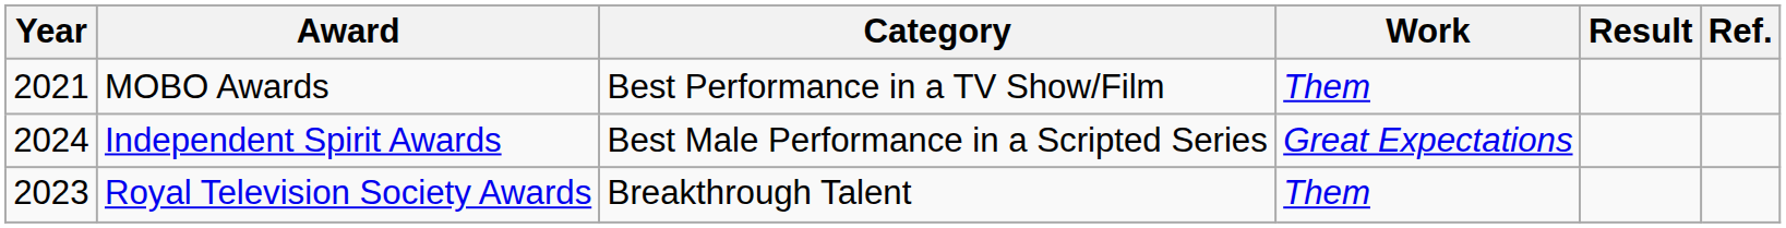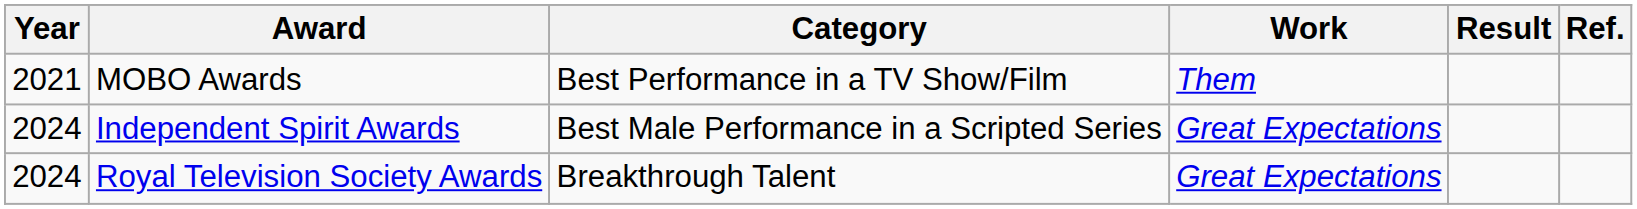Royal Television Society Awards | Year: 2023 -> 2024
Royal Television Society Awards | Work: Them -> Great Expectations
